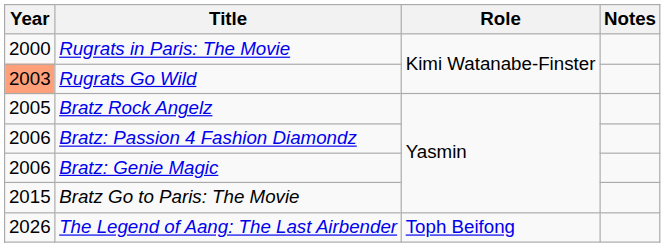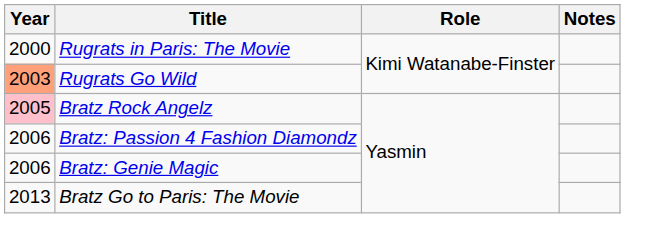Bratz Rock Angelz | Year: no background -> pink background
Bratz Go to Paris: The Movie | Year: 2015 -> 2013
- row: 2026 | The Legend of Aang: The Last Airbender | Toph Beifong
